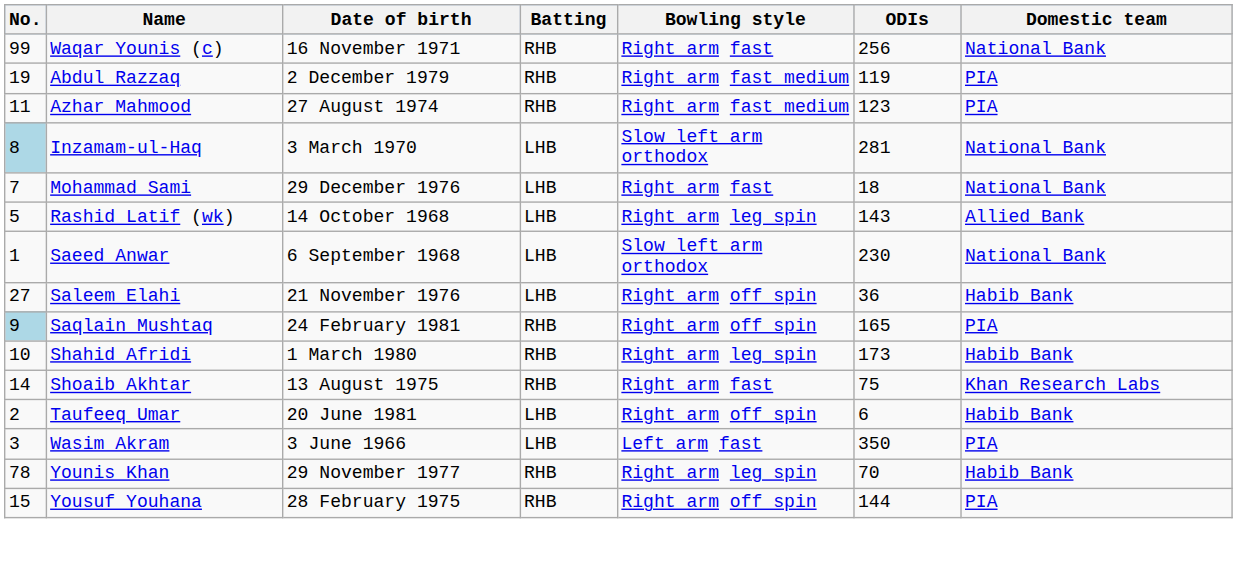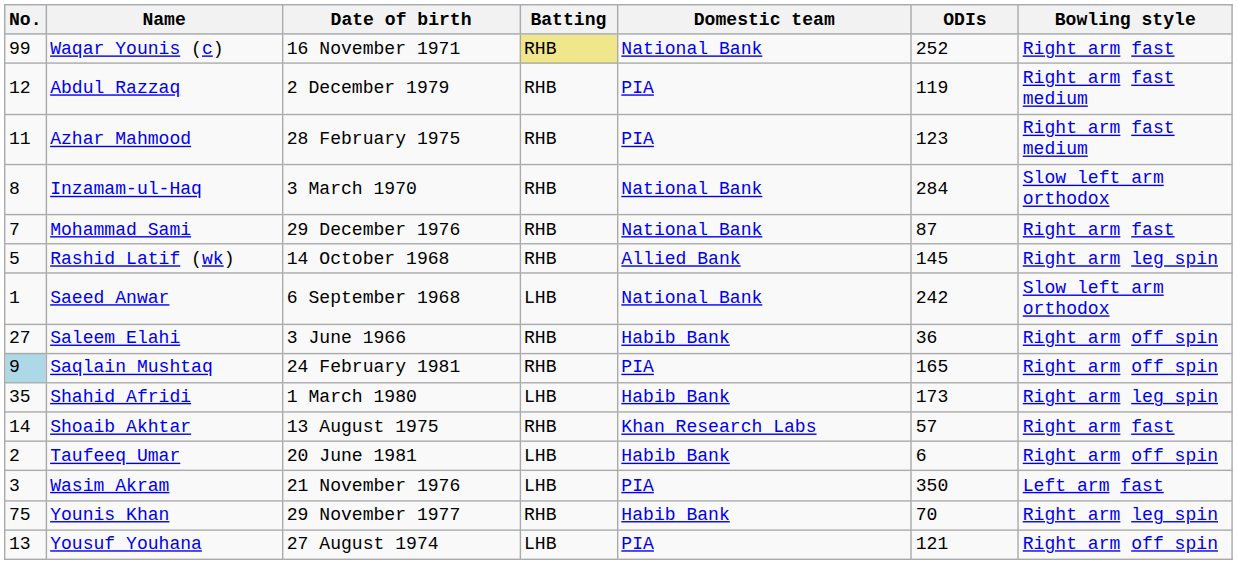columns swapped: Bowling style <-> Domestic team
Waqar Younis (c) | Batting: no background -> khaki background
Waqar Younis (c) | ODIs: 256 -> 252
Abdul Razzaq | No.: 19 -> 12
Azhar Mahmood | Date of birth: 27 August 1974 -> 28 February 1975
Inzamam-ul-Haq | No.: lightblue background -> no background
Inzamam-ul-Haq | Batting: LHB -> RHB
Inzamam-ul-Haq | ODIs: 281 -> 284
Mohammad Sami | Batting: LHB -> RHB
Mohammad Sami | ODIs: 18 -> 87
Rashid Latif (wk) | Batting: LHB -> RHB
Rashid Latif (wk) | ODIs: 143 -> 145
Saeed Anwar | ODIs: 230 -> 242
Saleem Elahi | Date of birth: 21 November 1976 -> 3 June 1966
Saleem Elahi | Batting: LHB -> RHB
Shahid Afridi | No.: 10 -> 35
Shahid Afridi | Batting: RHB -> LHB
Shoaib Akhtar | ODIs: 75 -> 57
Wasim Akram | Date of birth: 3 June 1966 -> 21 November 1976
Younis Khan | No.: 78 -> 75
Yousuf Youhana | No.: 15 -> 13
Yousuf Youhana | Date of birth: 28 February 1975 -> 27 August 1974
Yousuf Youhana | Batting: RHB -> LHB
Yousuf Youhana | ODIs: 144 -> 121
